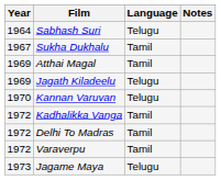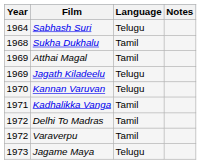Sukha Dukhalu | Year: 1967 -> 1968
Kadhalikka Vanga | Year: 1972 -> 1971
